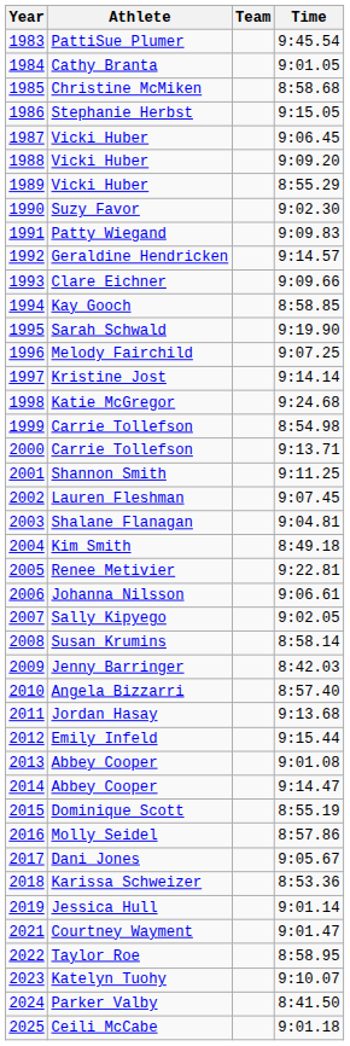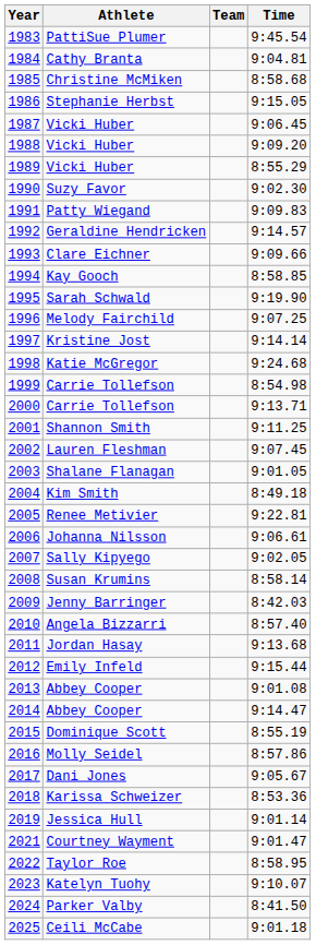Cathy Branta | Time: 9:01.05 -> 9:04.81
Shalane Flanagan | Time: 9:04.81 -> 9:01.05
